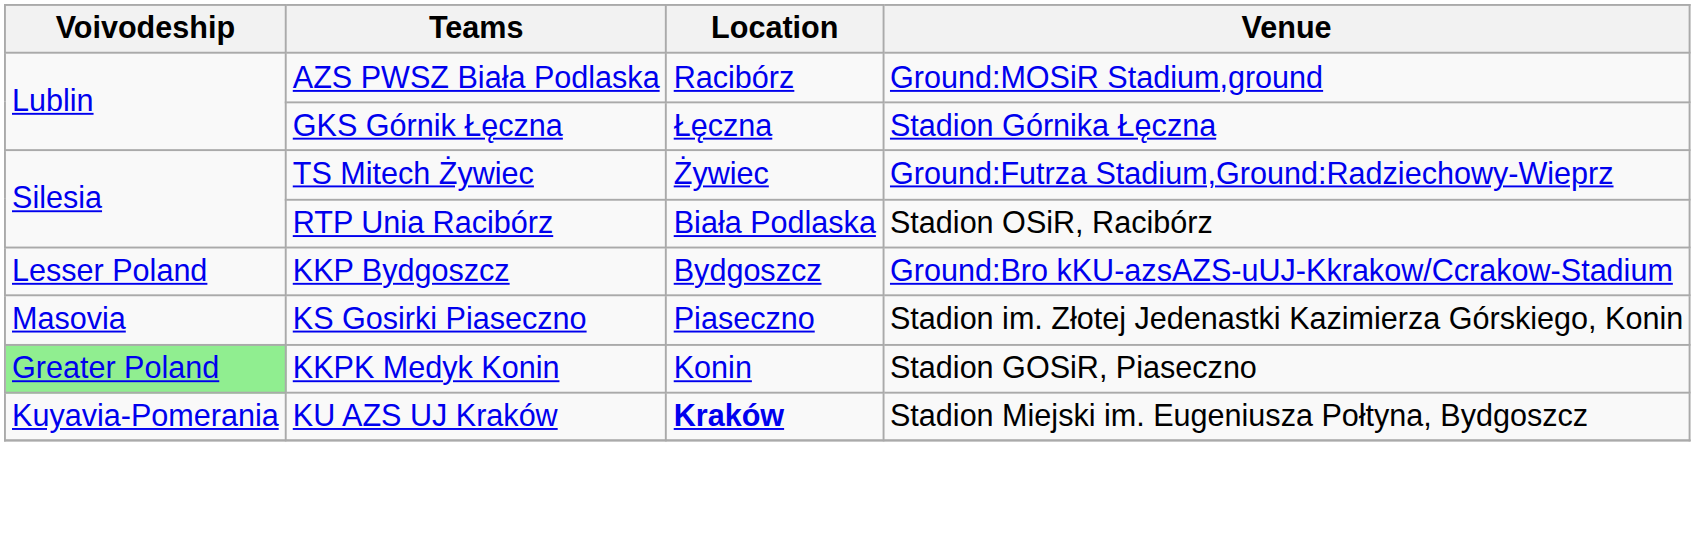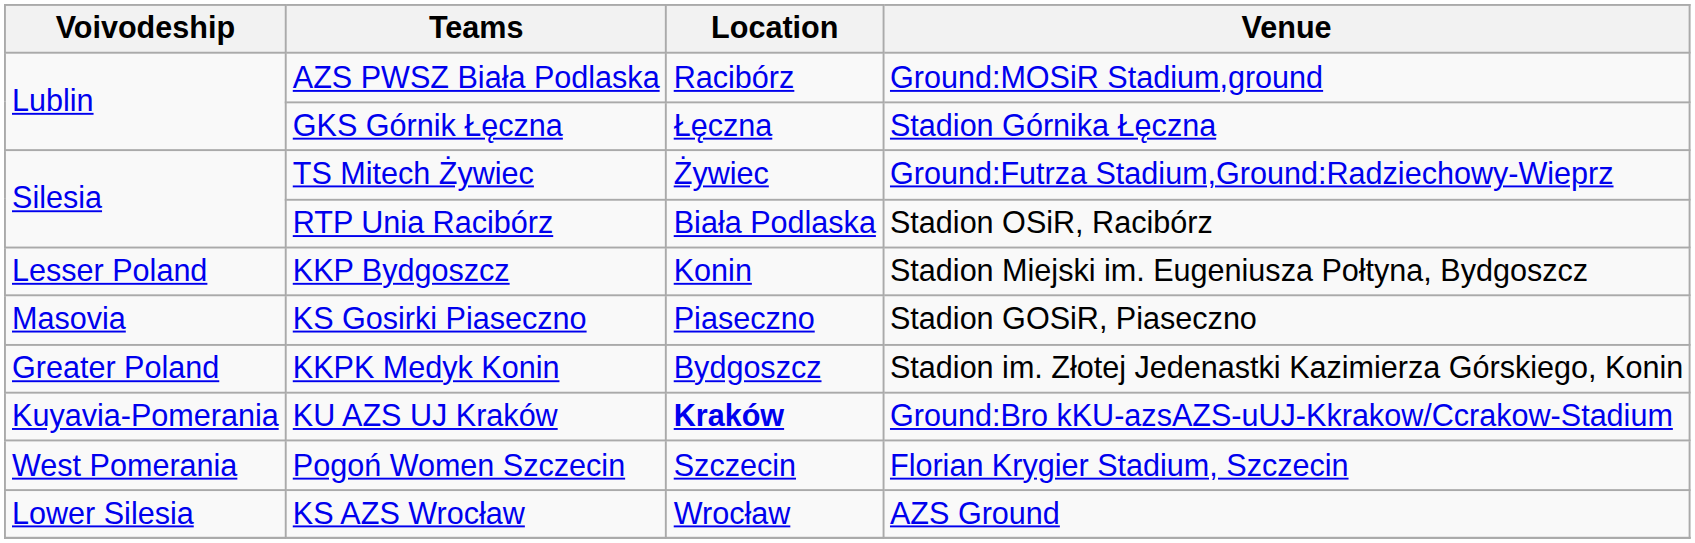KKP Bydgoszcz | Location: Bydgoszcz -> Konin
KKP Bydgoszcz | Venue: Ground:Bro kKU-azsAZS-uUJ-Kkrakow/Ccrakow-Stadium -> Stadion Miejski im. Eugeniusza Połtyna, Bydgoszcz
KS Gosirki Piaseczno | Venue: Stadion im. Złotej Jedenastki Kazimierza Górskiego, Konin -> Stadion GOSiR, Piaseczno
KKPK Medyk Konin | Voivodeship: lightgreen background -> no background
KKPK Medyk Konin | Location: Konin -> Bydgoszcz
KKPK Medyk Konin | Venue: Stadion GOSiR, Piaseczno -> Stadion im. Złotej Jedenastki Kazimierza Górskiego, Konin
KU AZS UJ Kraków | Venue: Stadion Miejski im. Eugeniusza Połtyna, Bydgoszcz -> Ground:Bro kKU-azsAZS-uUJ-Kkrakow/Ccrakow-Stadium
+ row: West Pomerania | Pogoń Women Szczecin | Szczecin | Florian Krygier Stadium, Szczecin
+ row: Lower Silesia | KS AZS Wrocław | Wrocław | AZS Ground
